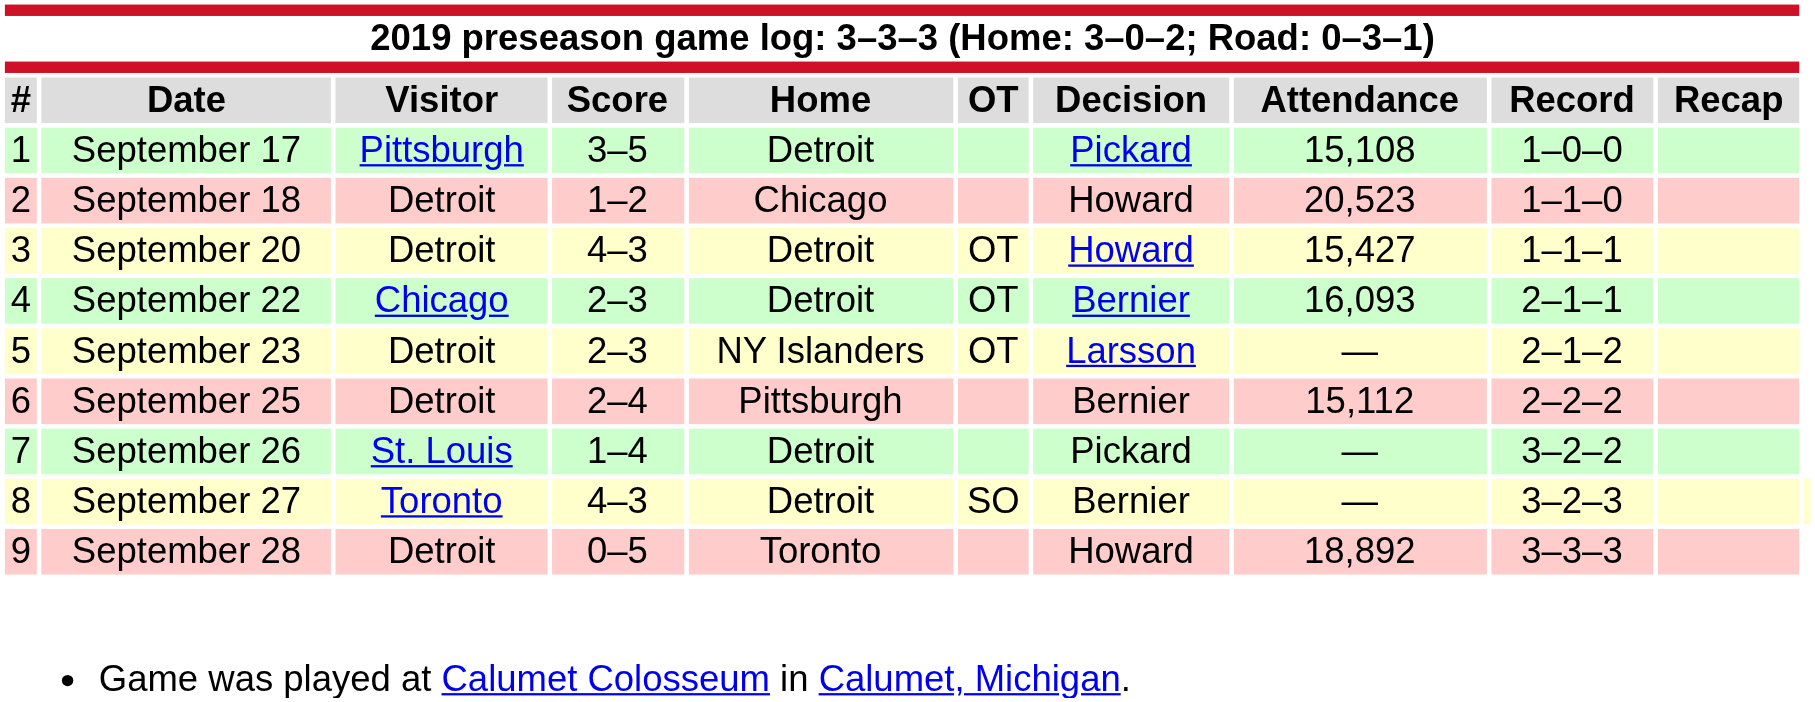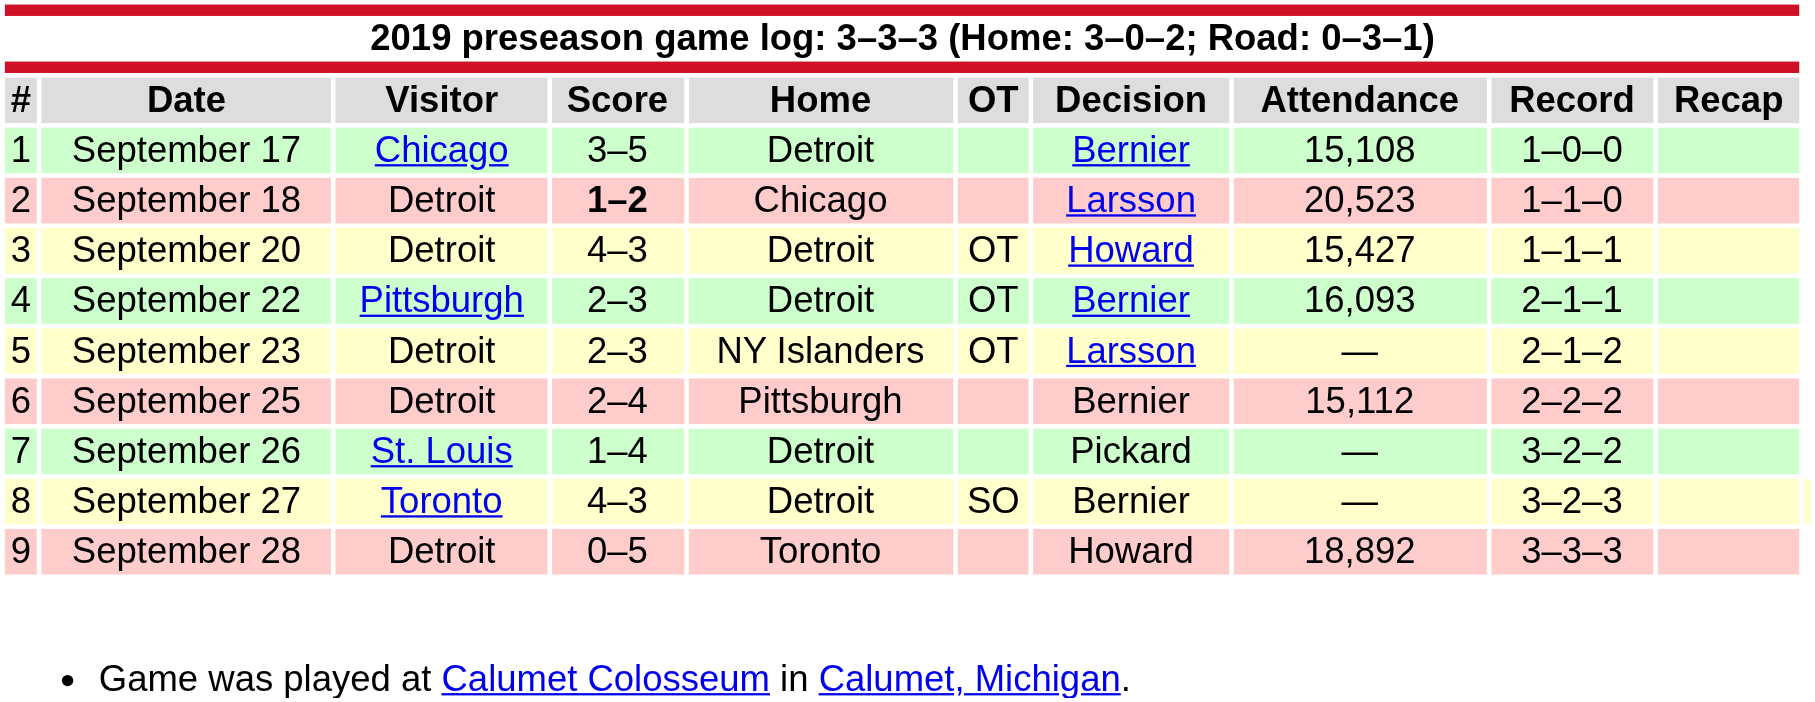September 17 | column 3: Pittsburgh -> Chicago
September 17 | column 7: Pickard -> Bernier
September 18 | column 4: normal -> bold
September 18 | column 7: Howard -> Larsson
September 22 | column 3: Chicago -> Pittsburgh
